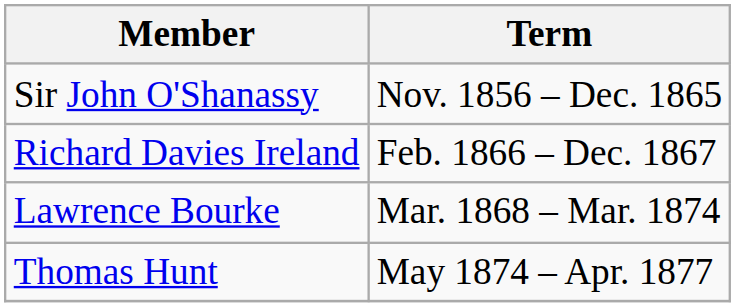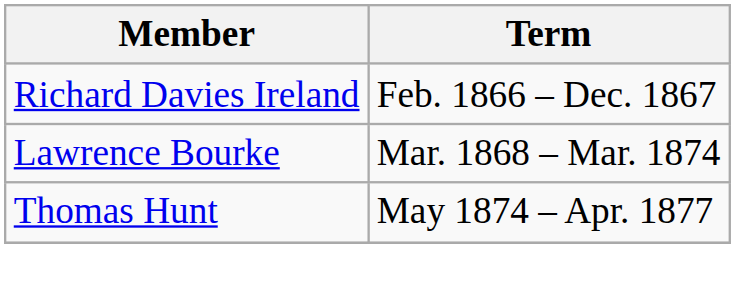- row: Sir John O'Shanassy | Nov. 1856 – Dec. 1865
